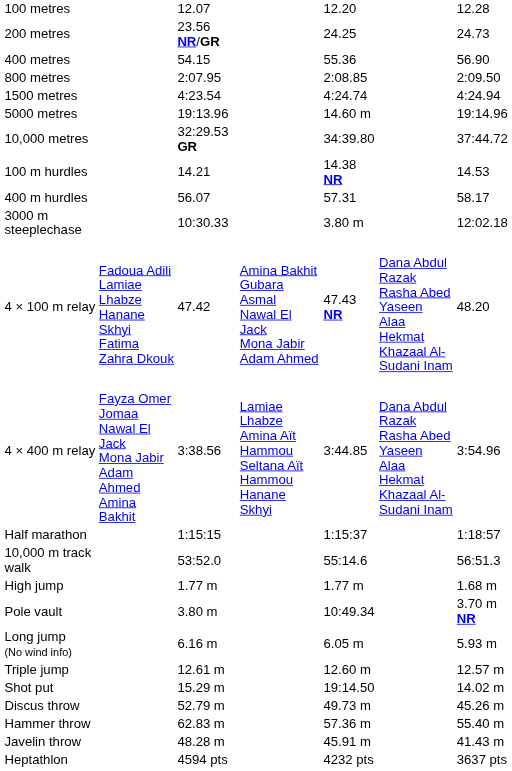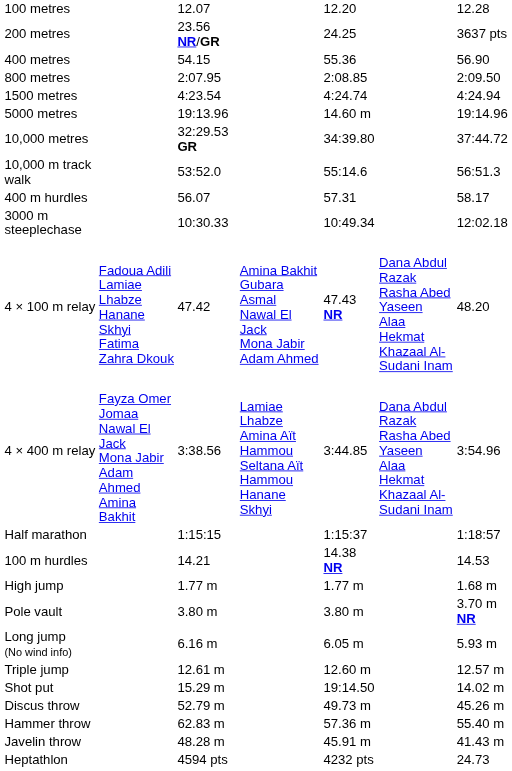200 metres | column 7: 24.73 -> 3637 pts
rows swapped: 100 m hurdles <-> 10,000 m track walk
3000 m steeplechase | column 5: 3.80 m -> 10:49.34
Pole vault | column 5: 10:49.34 -> 3.80 m
Heptathlon | column 7: 3637 pts -> 24.73
